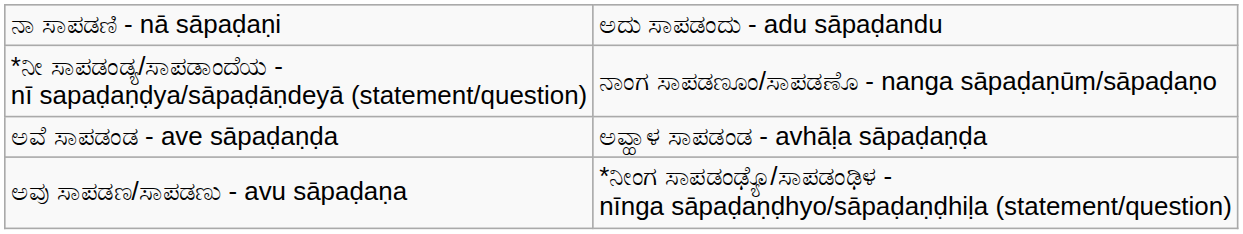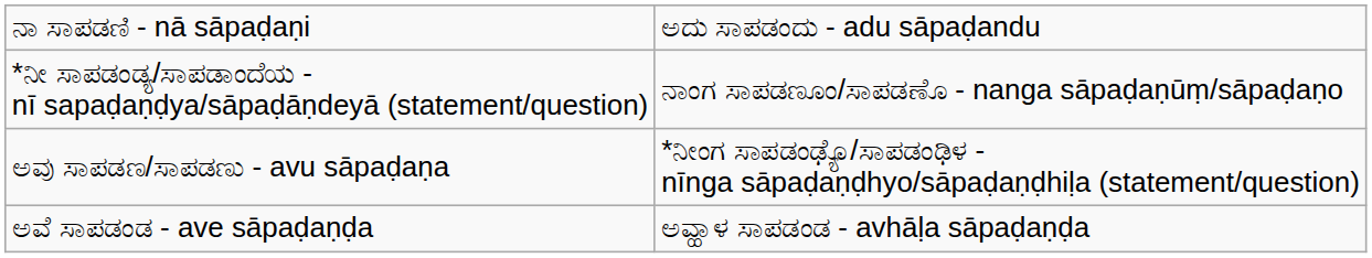rows swapped: ಅವು ಸಾಪಡಣ/ಸಾಪಡಣು - avu sāpaḍaṇa <-> ಅವೆ ಸಾಪಡಂಡ - ave sāpaḍaṇḍa
